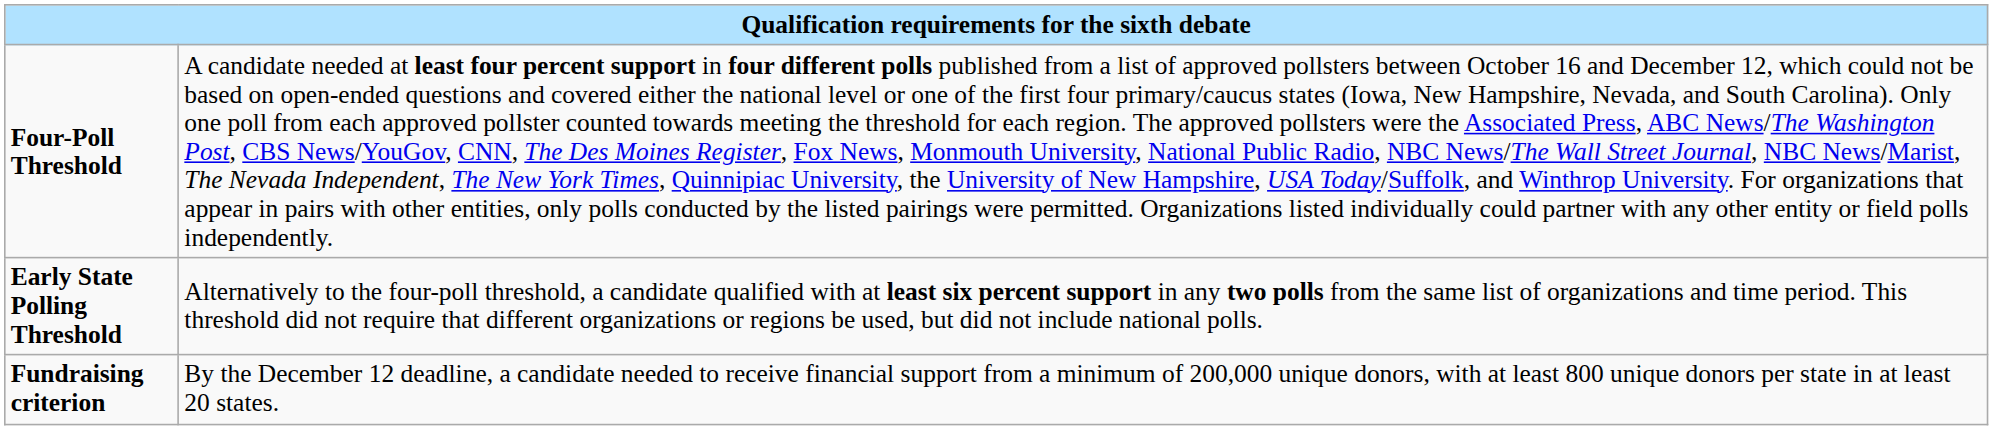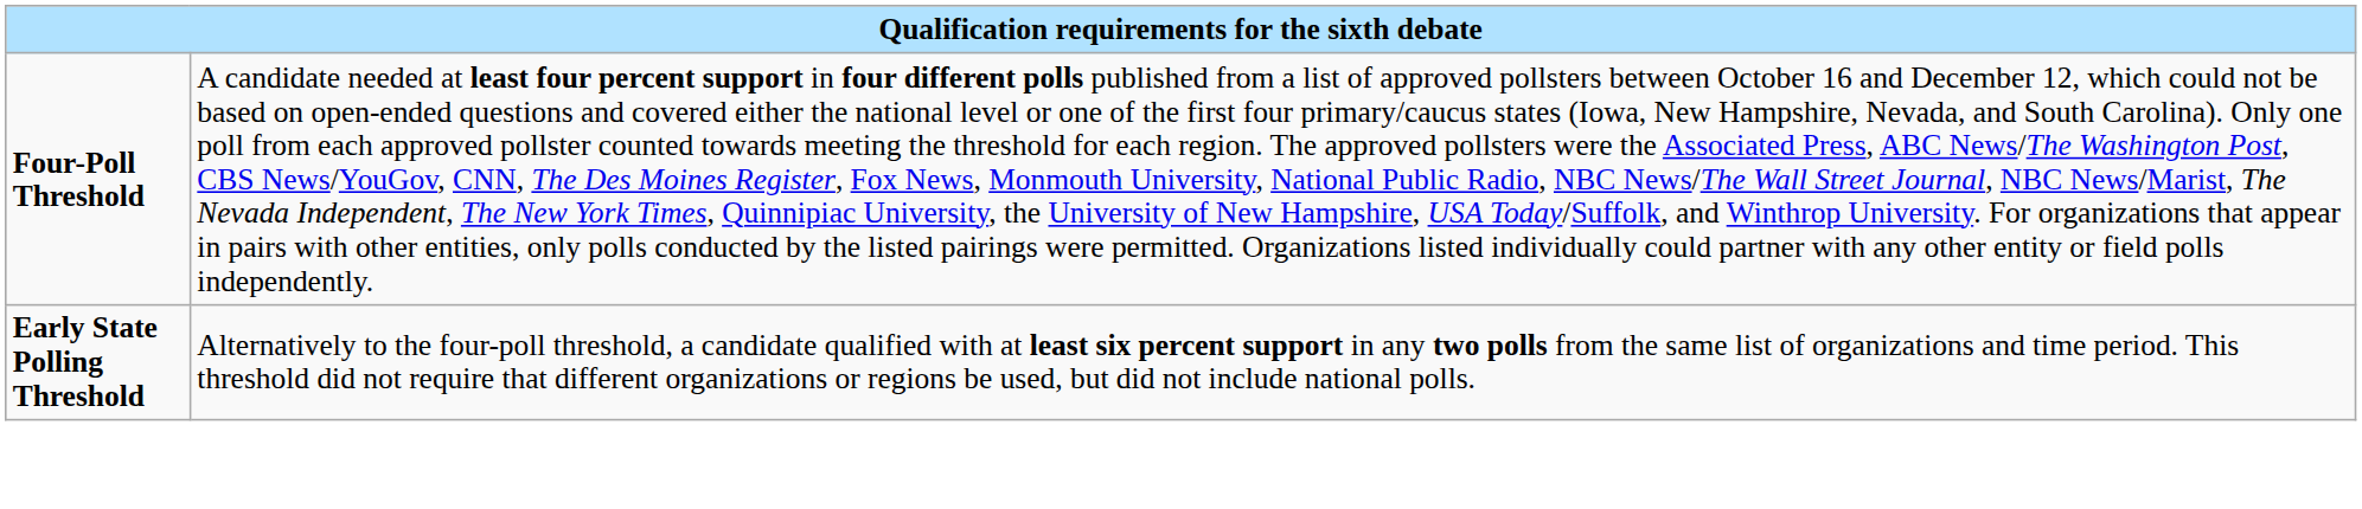- row: Fundraising criterion | By the December 12 deadline, a candidate needed to receive financial support from a minimum of 200,000 unique donors, with at least 800 unique donors per state in at least 20 states.
